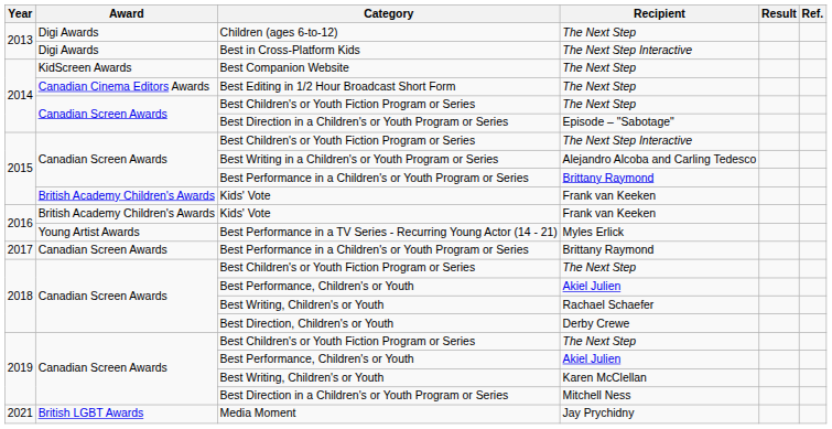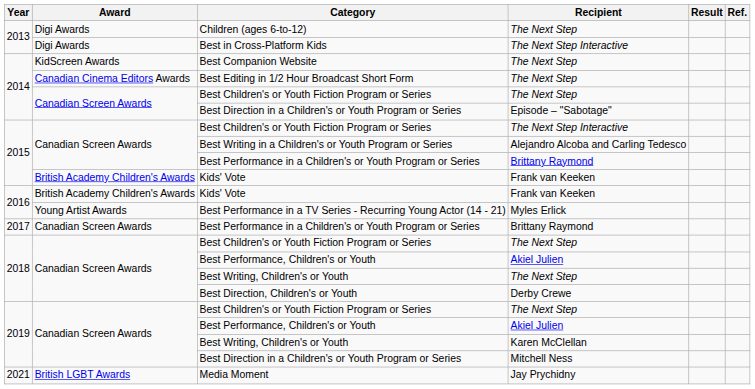2018 / Best Writing, Children's or Youth | Recipient: Rachael Schaefer -> The Next Step
